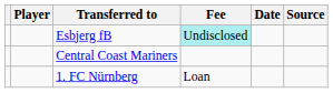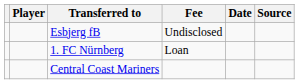Esbjerg fB | Fee: paleturquoise background -> no background
rows swapped: Central Coast Mariners <-> 1. FC Nürnberg
